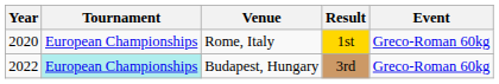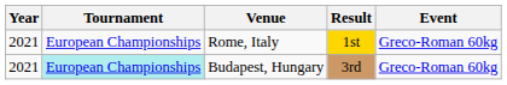Rome, Italy | Year: 2020 -> 2021
Budapest, Hungary | Year: 2022 -> 2021
